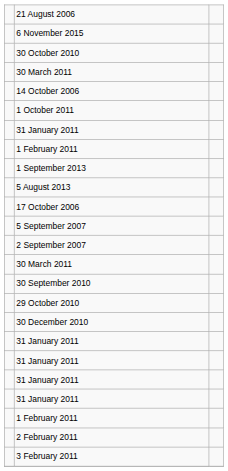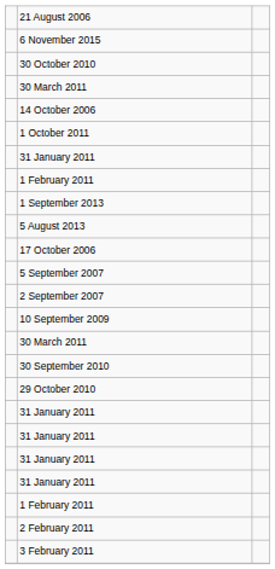+ row: 10 September 2009
- row: 30 December 2010
